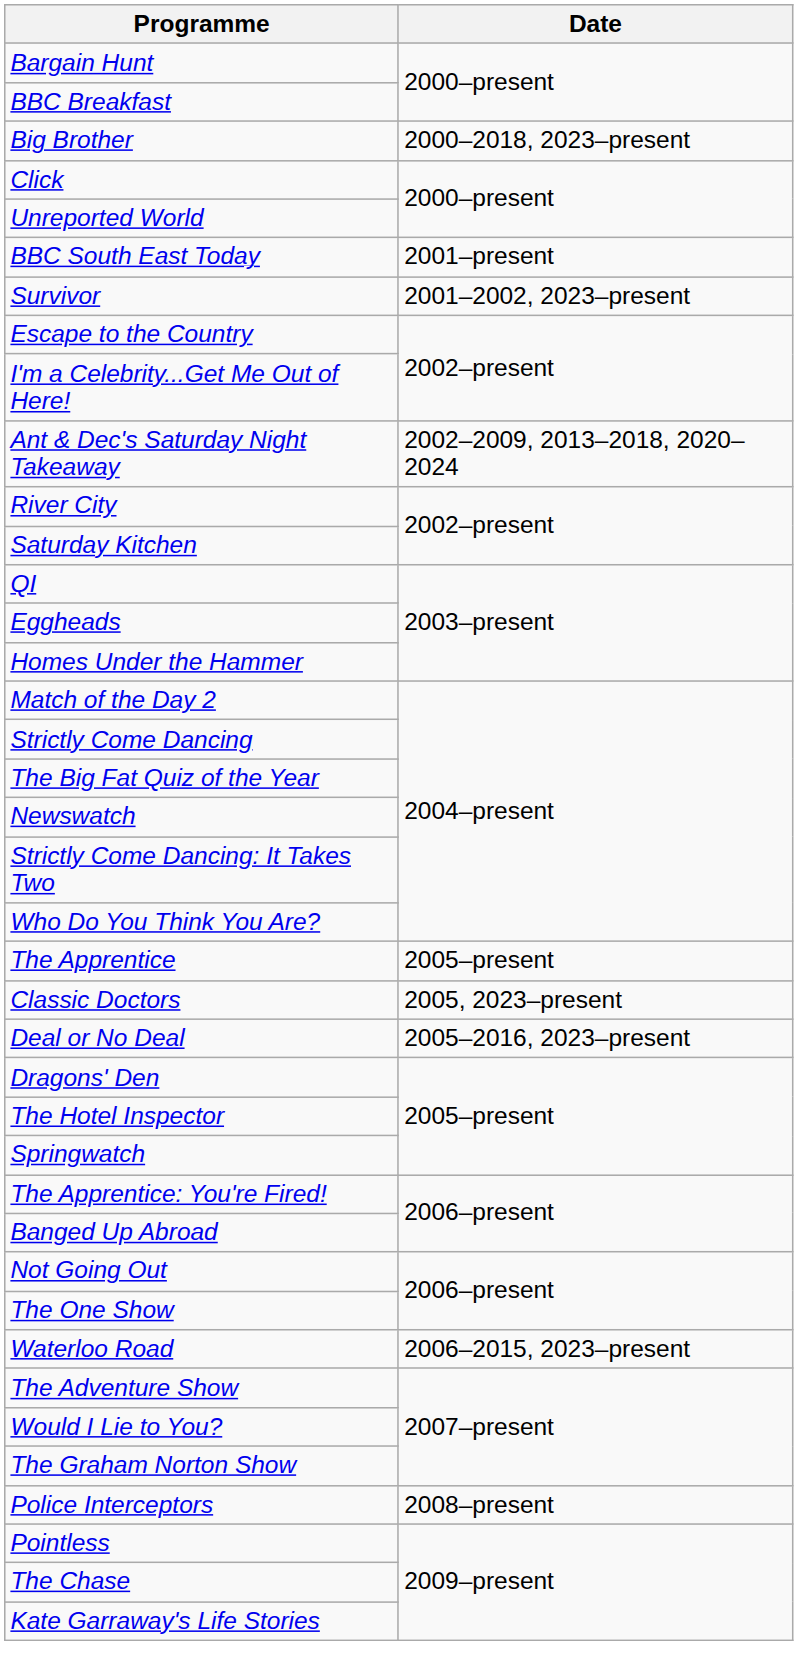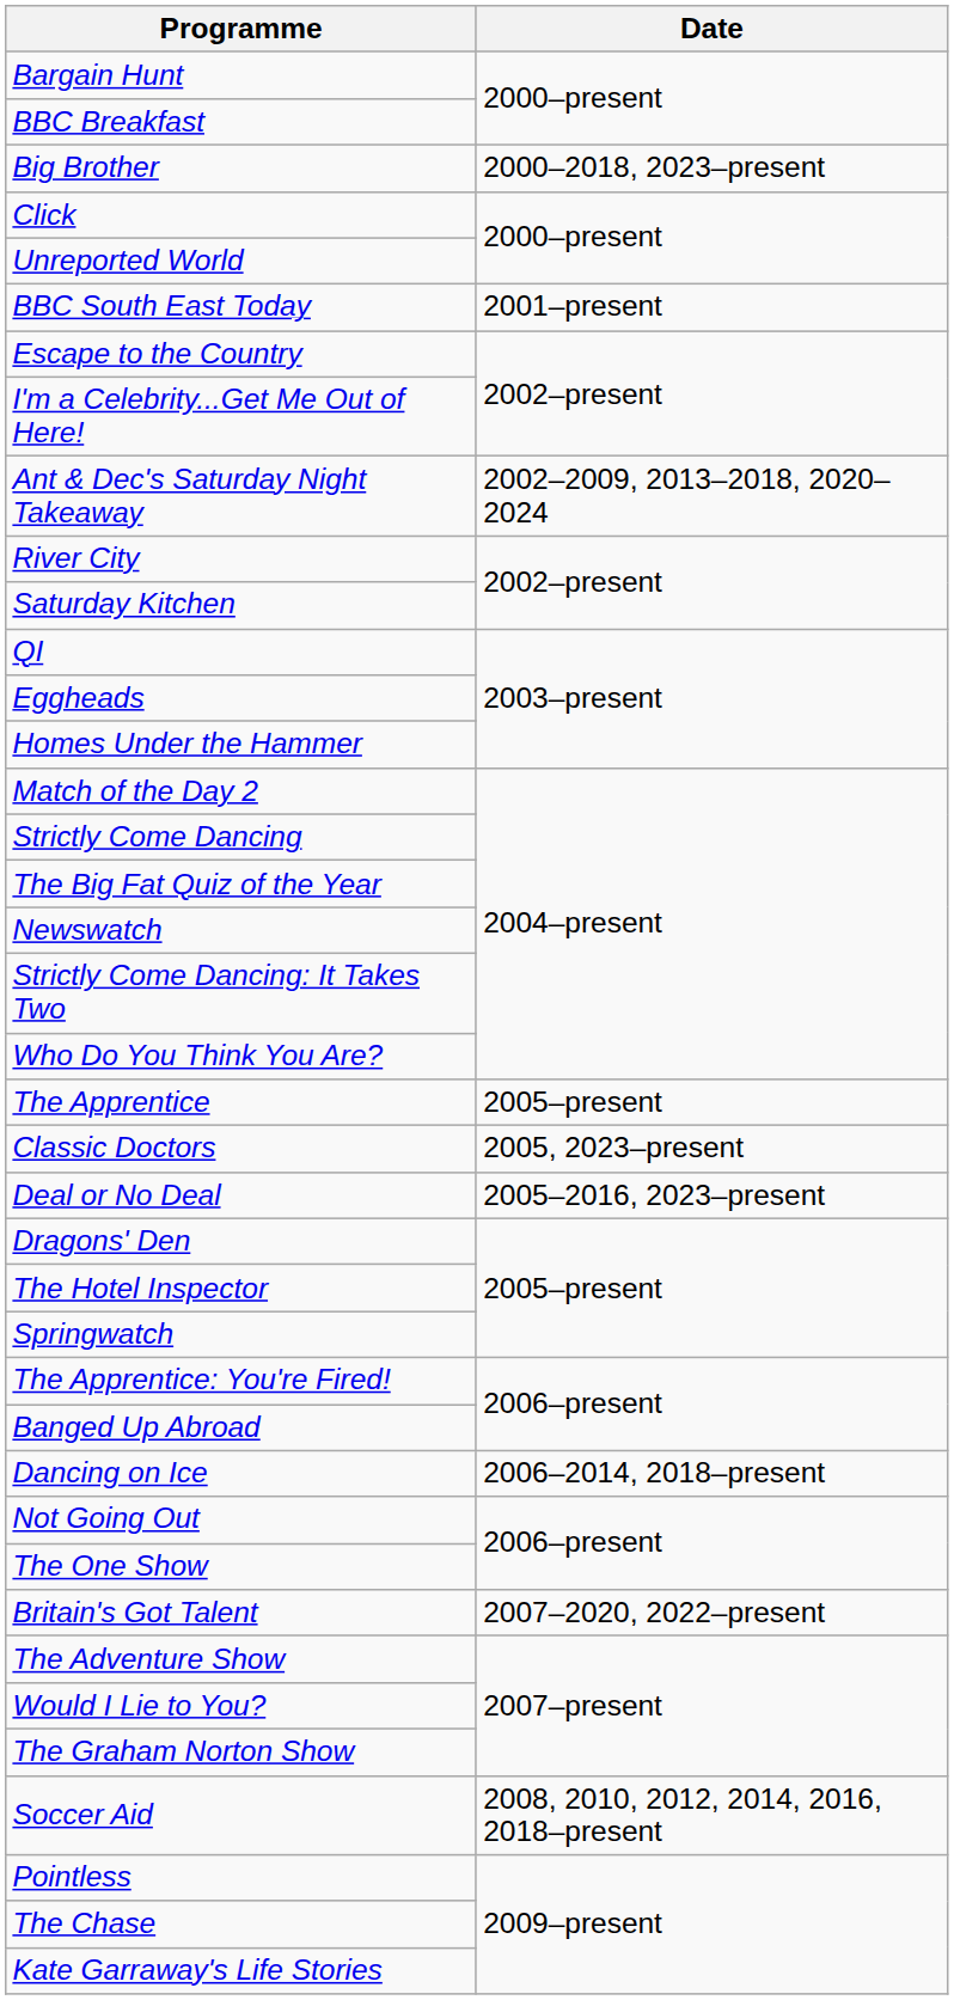- row: Survivor | 2001–2002, 2023–present
+ row: Dancing on Ice | 2006–2014, 2018–present
- row: Waterloo Road | 2006–2015, 2023–present
+ row: Britain's Got Talent | 2007–2020, 2022–present
- row: Police Interceptors | 2008–present
+ row: Soccer Aid | 2008, 2010, 2012, 2014, 2016, 2018–present
